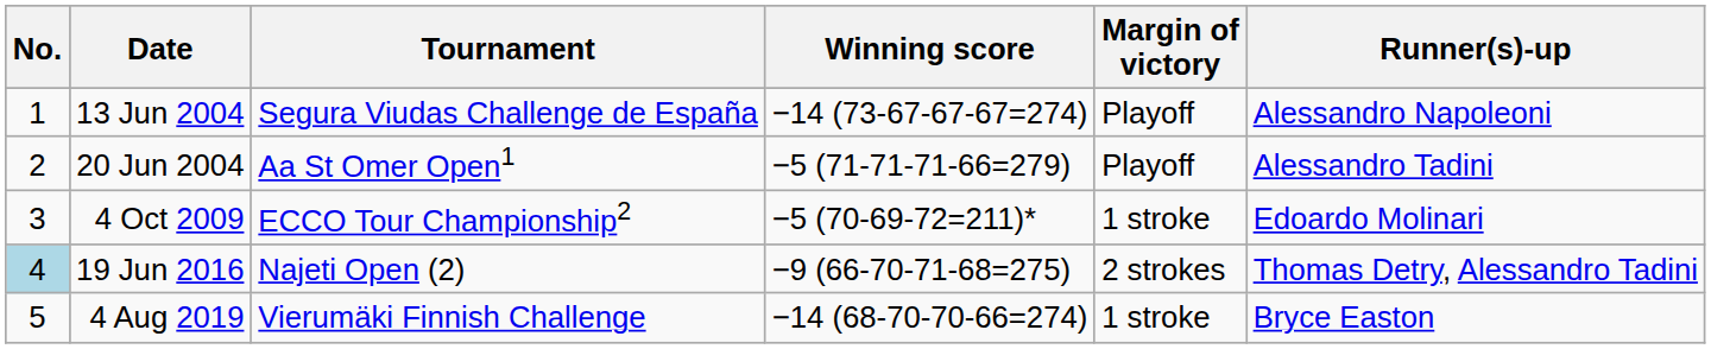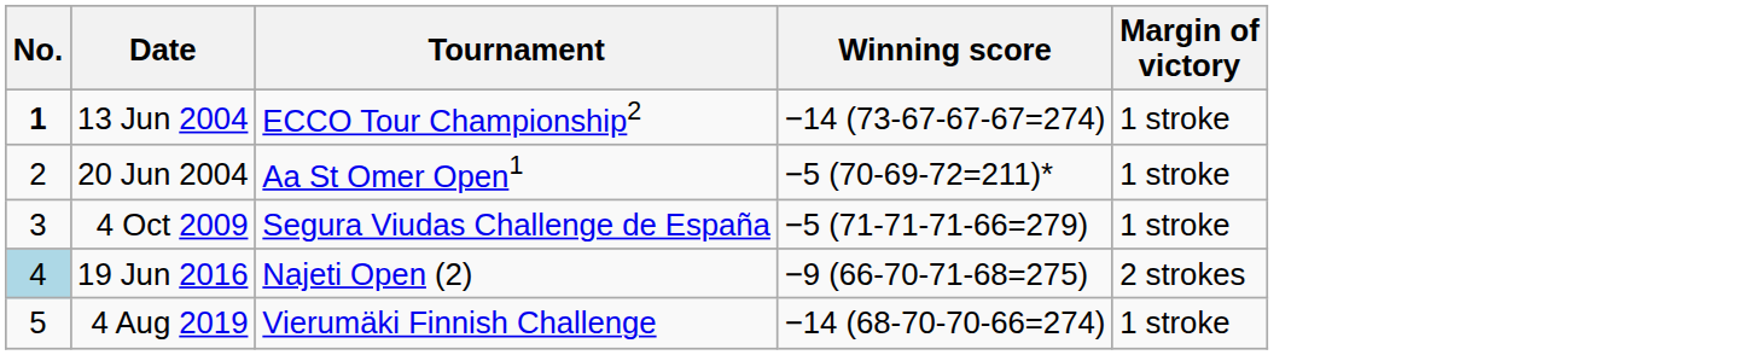- column: Runner(s)-up | Alessandro Napoleoni | Alessandro Tadini | Edoardo Molinari | Thomas Detry, Alessandro Tadini | Bryce Easton
13 Jun 2004 | No.: normal -> bold
13 Jun 2004 | Tournament: Segura Viudas Challenge de España -> ECCO Tour Championship2
13 Jun 2004 | Margin of victory: Playoff -> 1 stroke
20 Jun 2004 | Winning score: −5 (71-71-71-66=279) -> −5 (70-69-72=211)*
20 Jun 2004 | Margin of victory: Playoff -> 1 stroke
4 Oct 2009 | Tournament: ECCO Tour Championship2 -> Segura Viudas Challenge de España
4 Oct 2009 | Winning score: −5 (70-69-72=211)* -> −5 (71-71-71-66=279)
